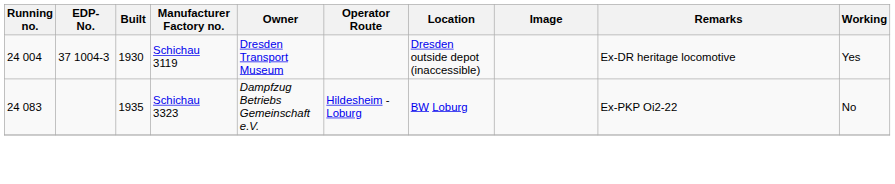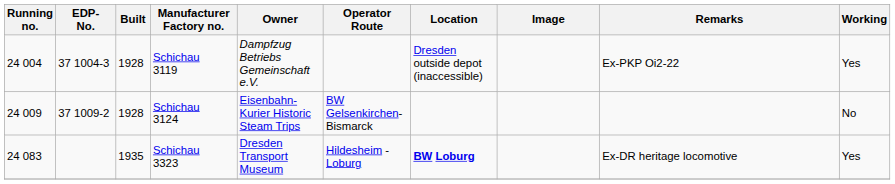Schichau 3119 | Built: 1930 -> 1928
Schichau 3119 | Owner: Dresden Transport Museum -> Dampfzug Betriebs Gemeinschaft e.V.
Schichau 3119 | Remarks: Ex-DR heritage locomotive -> Ex-PKP Oi2-22
+ row: 24 009 | 37 1009-2 | 1928 | Schichau 3124 | Eisenbahn-Kurier Historic Steam Trips | BW Gelsenkirchen-Bismarck | No
Schichau 3323 | Owner: Dampfzug Betriebs Gemeinschaft e.V. -> Dresden Transport Museum
Schichau 3323 | Location: normal -> bold
Schichau 3323 | Remarks: Ex-PKP Oi2-22 -> Ex-DR heritage locomotive
Schichau 3323 | Working: No -> Yes
